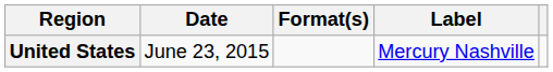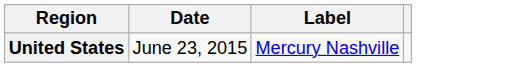- column: Format(s)
